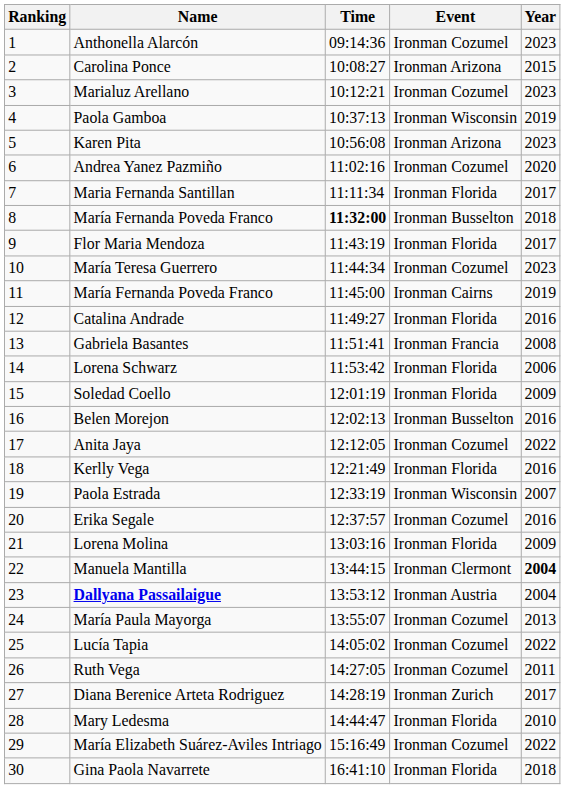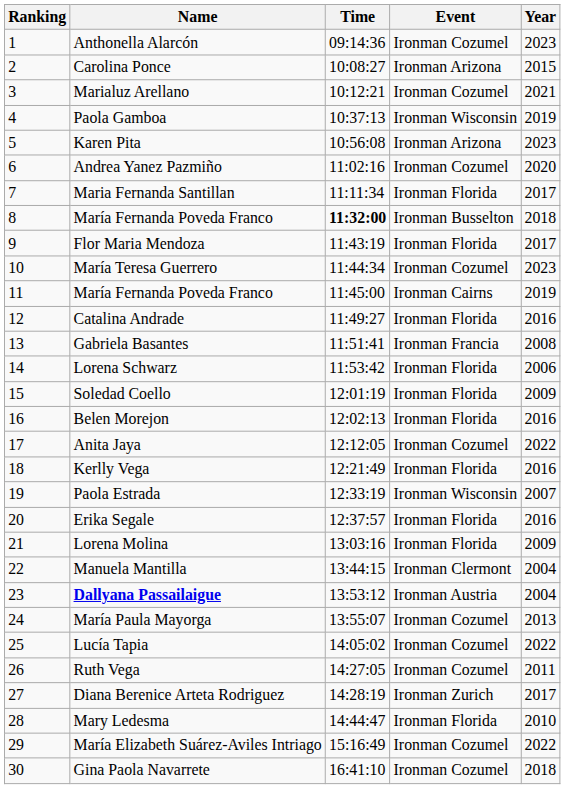Marialuz Arellano | Year: 2023 -> 2021
Belen Morejon | Event: Ironman Busselton -> Ironman Florida
Erika Segale | Event: Ironman Cozumel -> Ironman Florida
Manuela Mantilla | Year: bold -> normal
Gina Paola Navarrete | Event: Ironman Florida -> Ironman Cozumel
